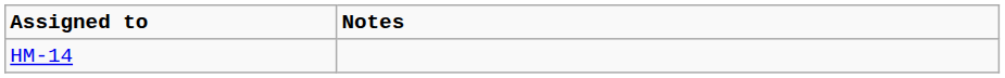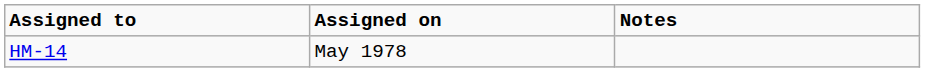+ column: Assigned on | May 1978
